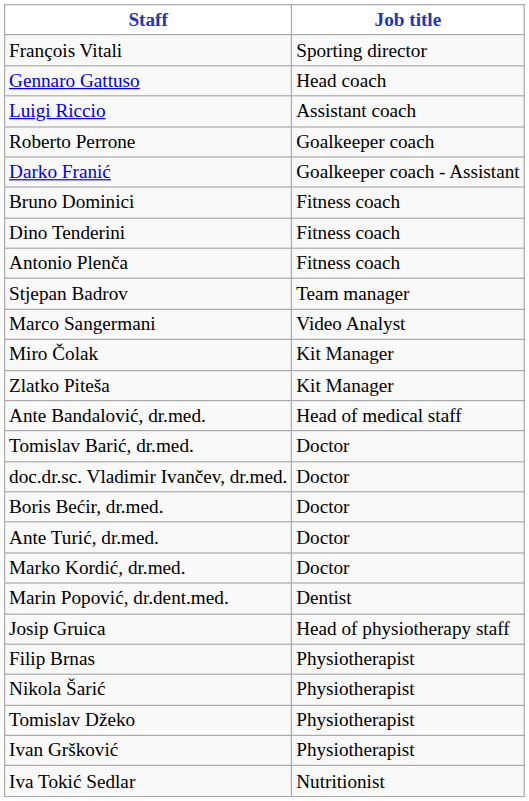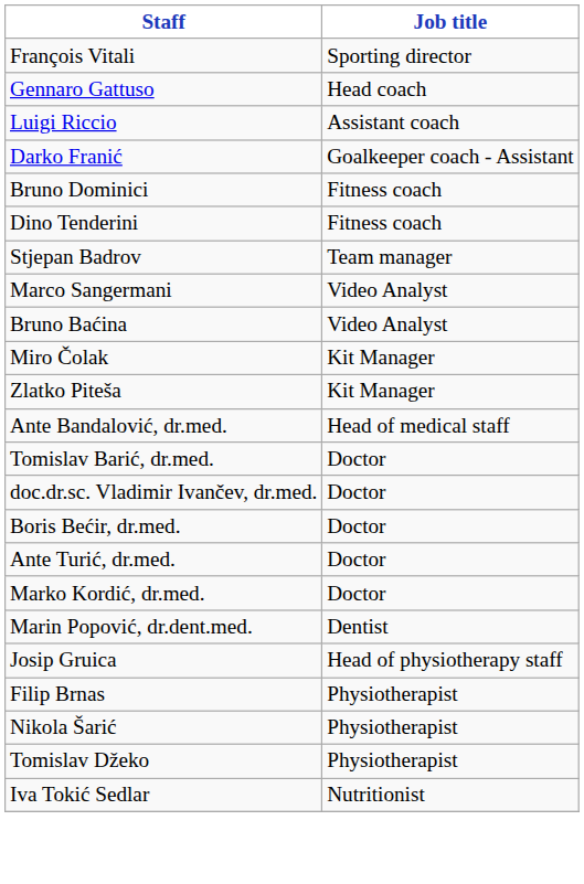- row: Roberto Perrone | Goalkeeper coach
- row: Antonio Plenča | Fitness coach
+ row: Bruno Baćina | Video Analyst
- row: Ivan Gršković | Physiotherapist
